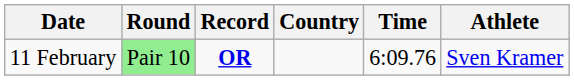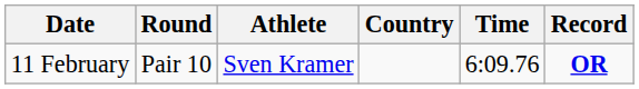columns swapped: Athlete <-> Record
11 February | Round: lightgreen background -> no background
